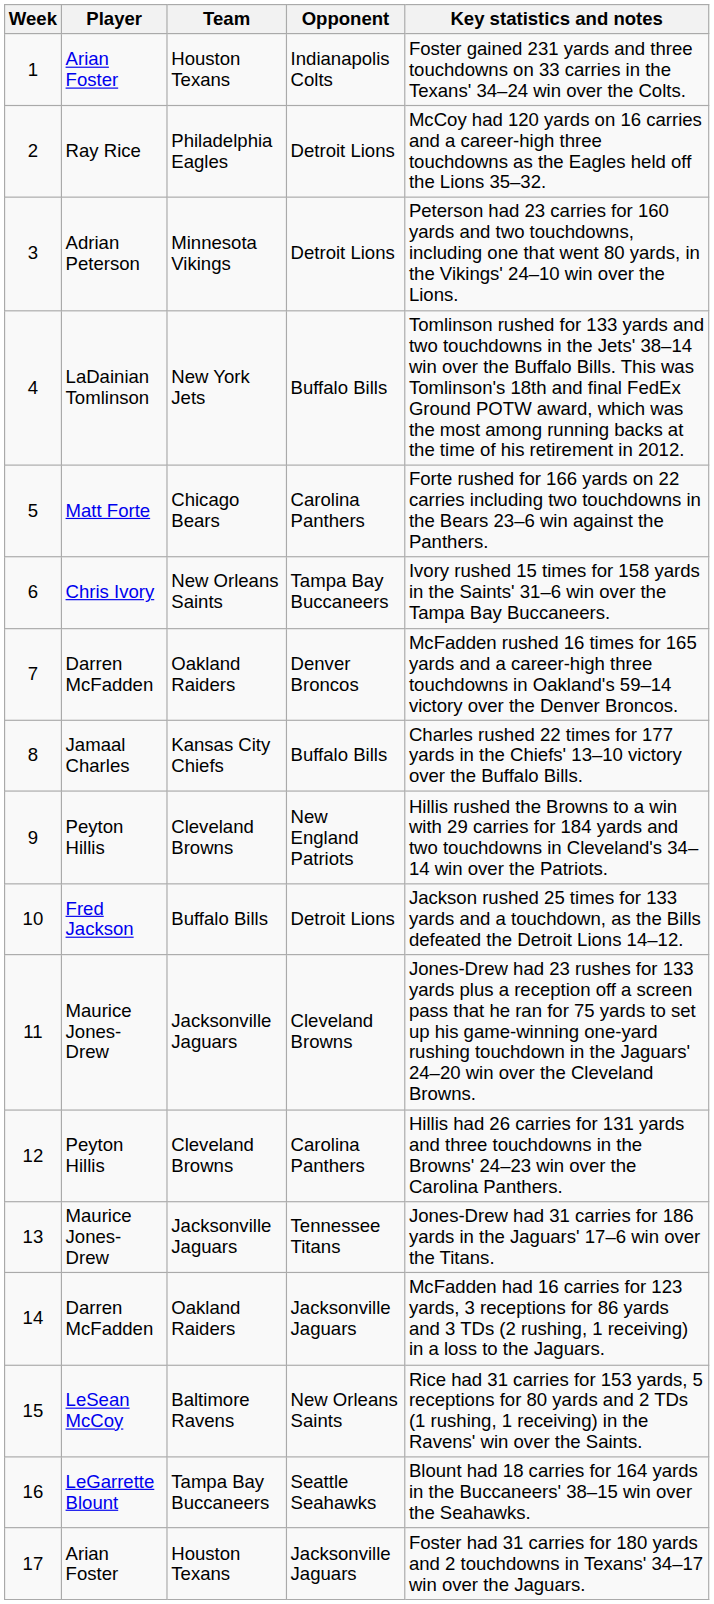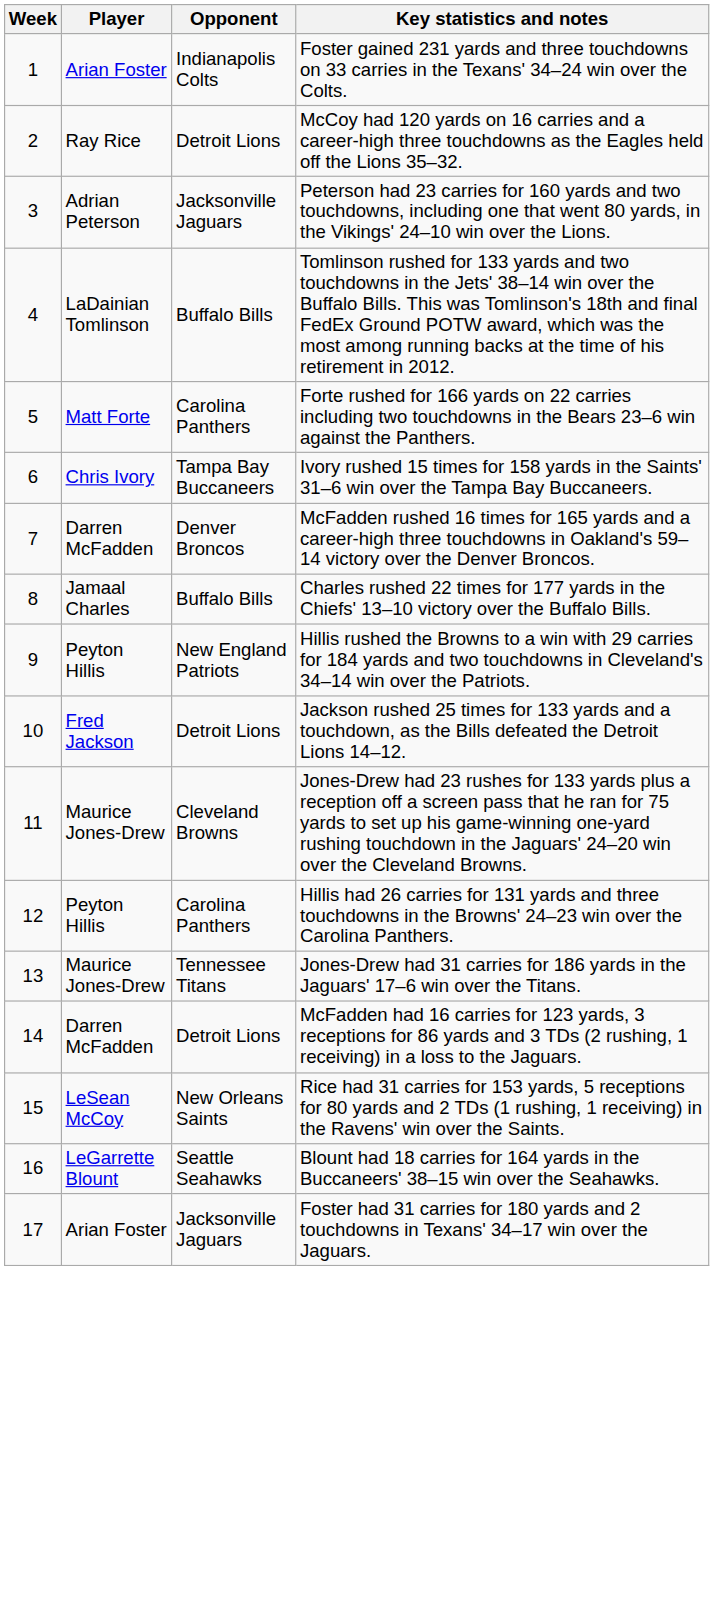- column: Team | Houston Texans | Philadelphia Eagles | Minnesota Vikings | New York Jets | Chicago Bears | New Orleans Saints | Oakland Raiders | Kansas City Chiefs | Cleveland Browns | Buffalo Bills | Jacksonville Jaguars | Cleveland Browns | Jacksonville Jaguars | Oakland Raiders | Baltimore Ravens | Tampa Bay Buccaneers | Houston Texans
3 | Opponent: Detroit Lions -> Jacksonville Jaguars
14 | Opponent: Jacksonville Jaguars -> Detroit Lions
